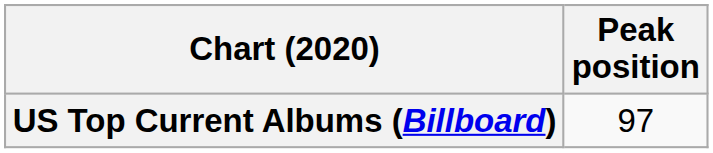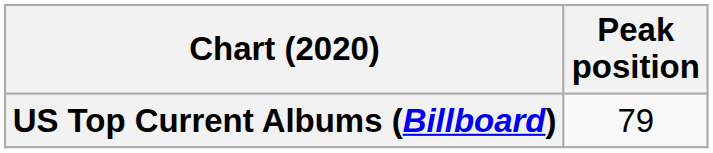US Top Current Albums (Billboard) | Peak position: 97 -> 79
